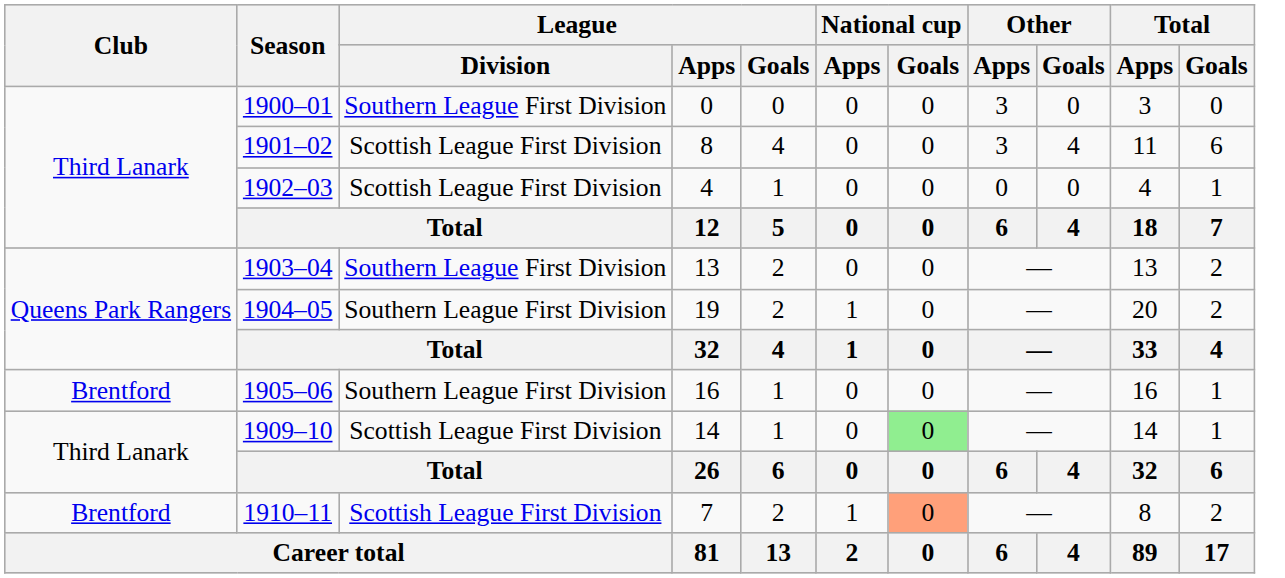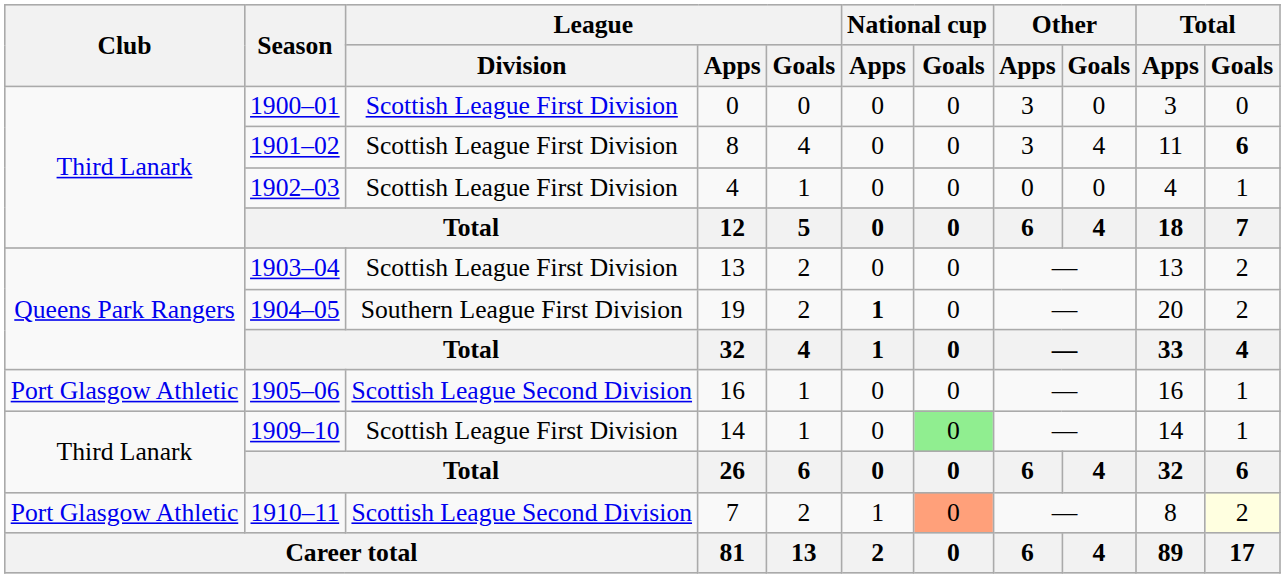1900–01 | League / Division: Southern League First Division -> Scottish League First Division
1901–02 | Total / Goals: normal -> bold
1903–04 | League / Division: Southern League First Division -> Scottish League First Division
1904–05 | National cup / Apps: normal -> bold
1905–06 | Club: Brentford -> Port Glasgow Athletic
1905–06 | League / Division: Southern League First Division -> Scottish League Second Division
1910–11 | Club: Brentford -> Port Glasgow Athletic
1910–11 | League / Division: Scottish League First Division -> Scottish League Second Division
1910–11 | Total / Goals: no background -> lightyellow background
